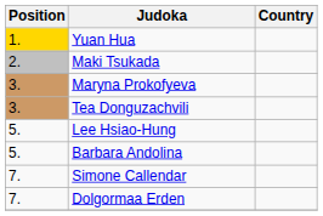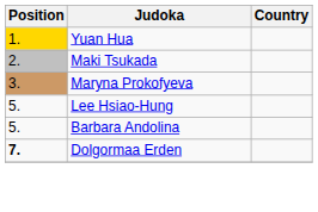- row: 3. | Tea Donguzachvili
- row: 7. | Simone Callendar
Dolgormaa Erden | Position: normal -> bold
